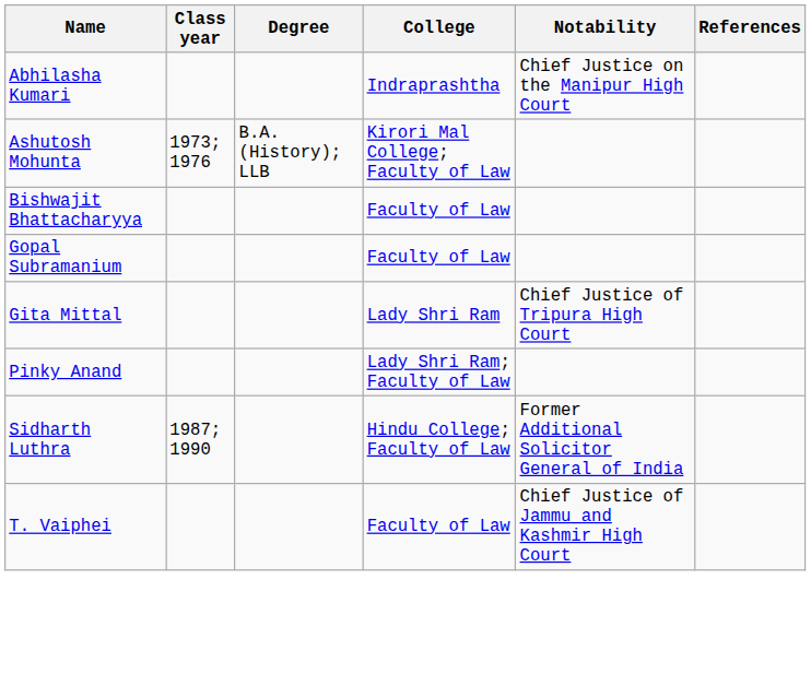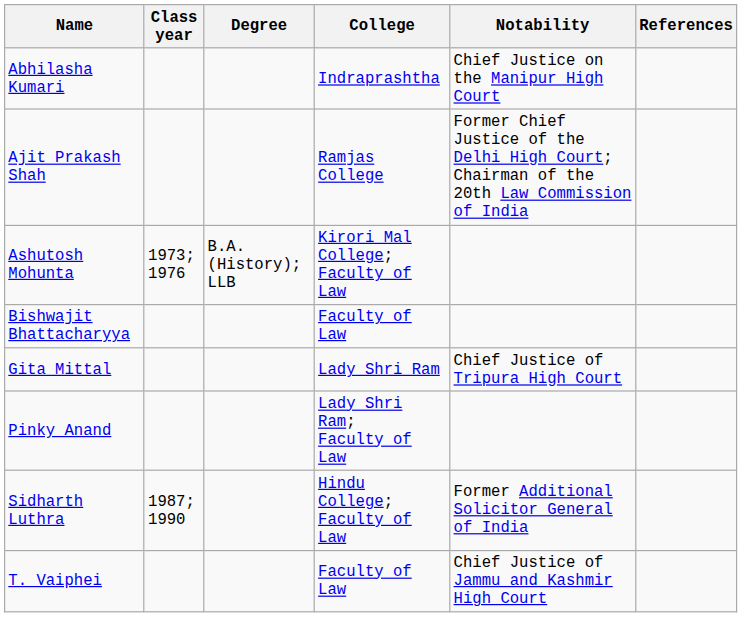+ row: Ajit Prakash Shah | Ramjas College | Former Chief Justice of the Delhi High Court; Chairman of the 20th Law Commission of India
- row: Gopal Subramanium | Faculty of Law
